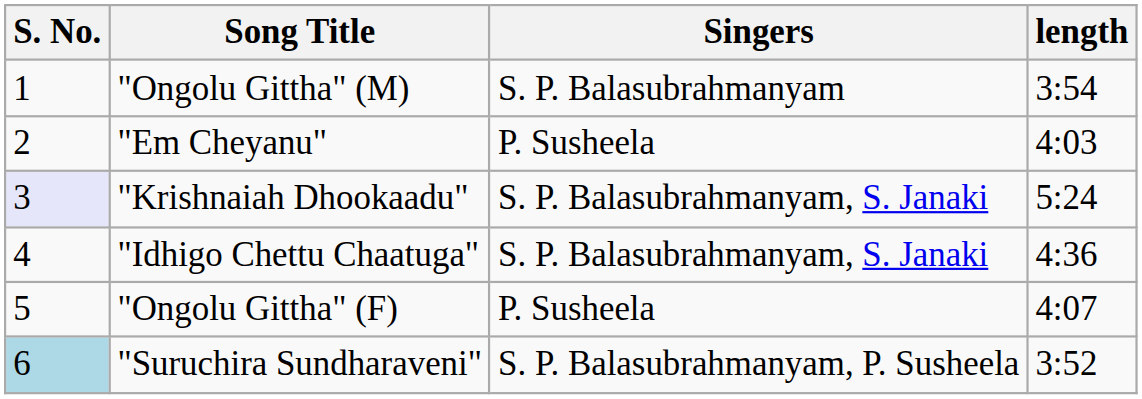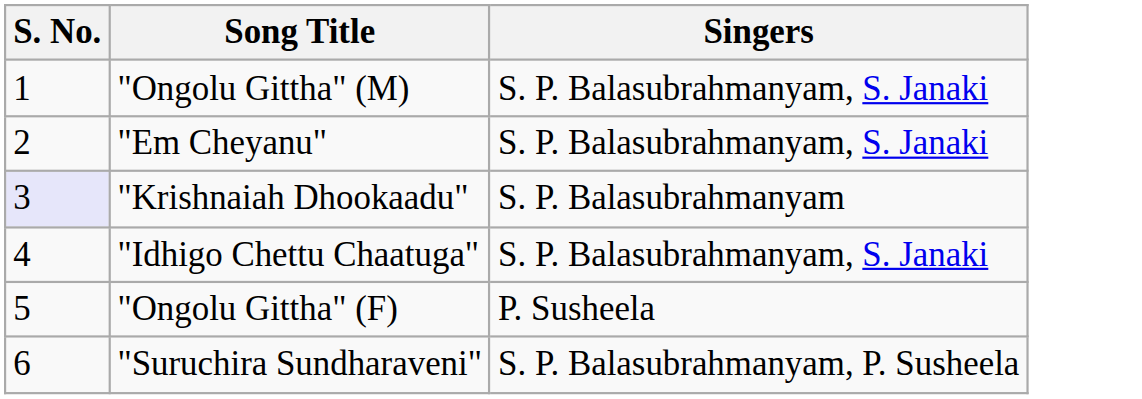- column: length | 3:54 | 4:03 | 5:24 | 4:36 | 4:07 | 3:52
"Ongolu Gittha" (M) | Singers: S. P. Balasubrahmanyam -> S. P. Balasubrahmanyam, S. Janaki
"Em Cheyanu" | Singers: P. Susheela -> S. P. Balasubrahmanyam, S. Janaki
"Krishnaiah Dhookaadu" | Singers: S. P. Balasubrahmanyam, S. Janaki -> S. P. Balasubrahmanyam
"Suruchira Sundharaveni" | S. No.: lightblue background -> no background
